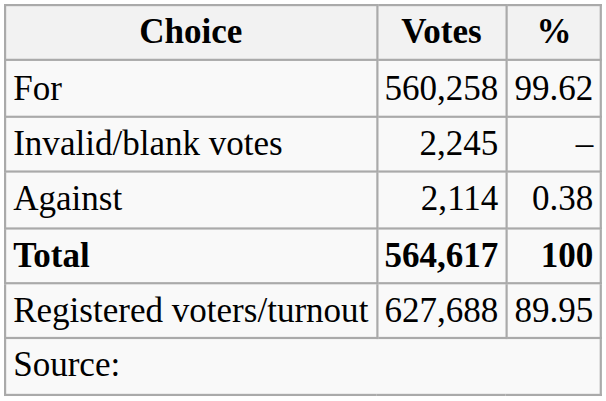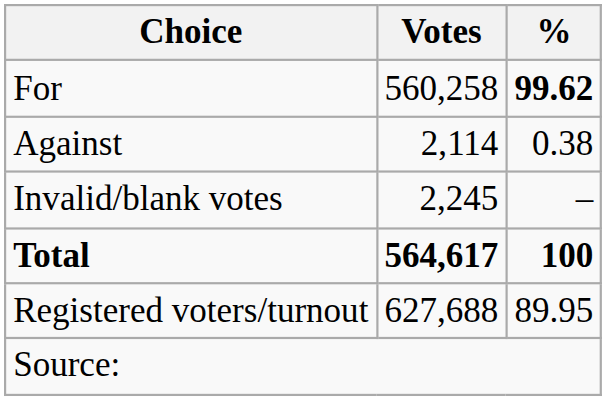For | %: normal -> bold
rows swapped: Against <-> Invalid/blank votes
